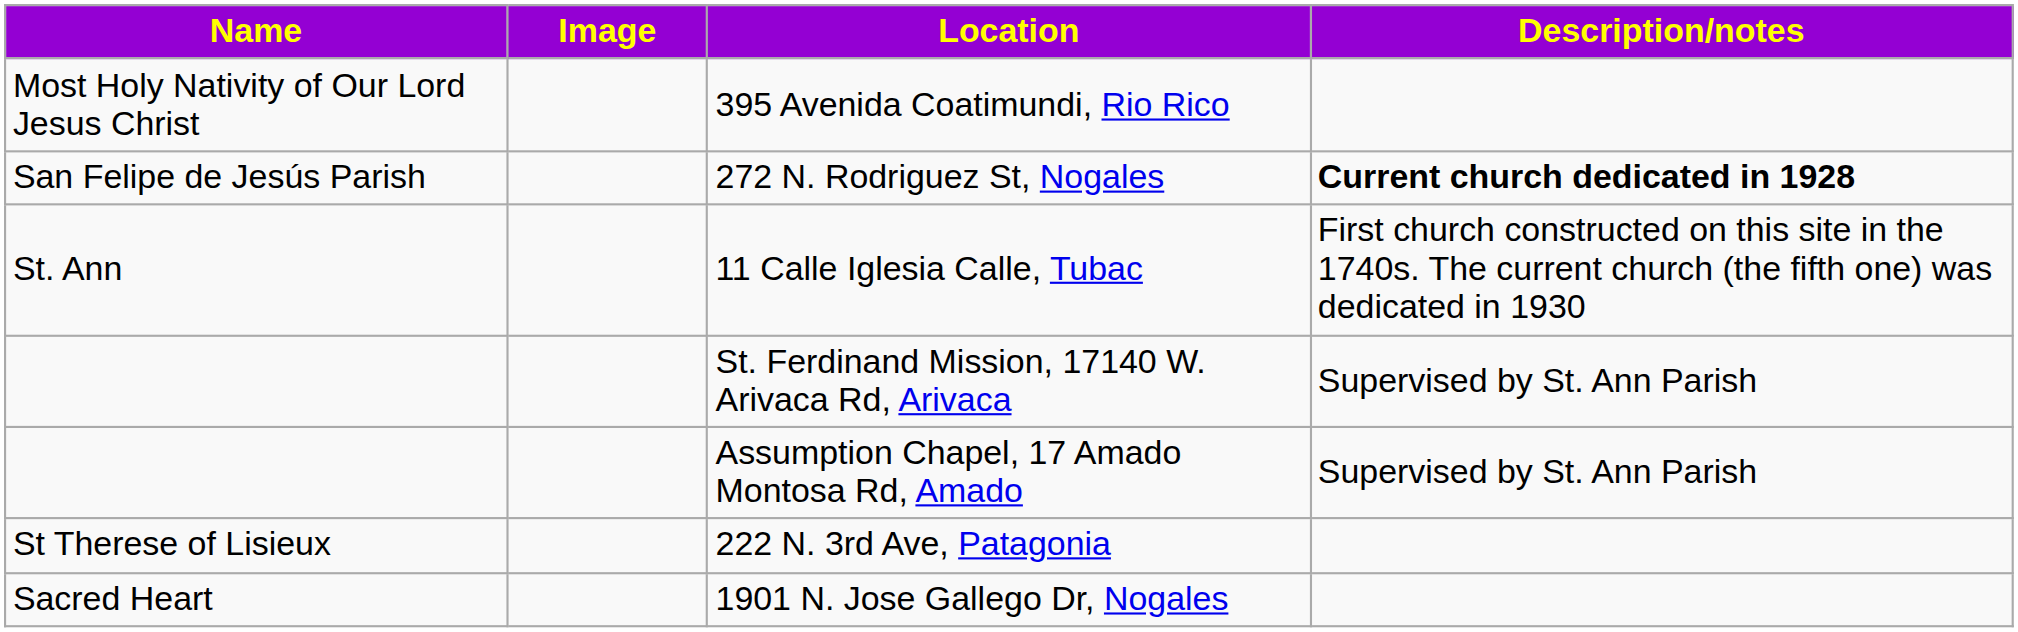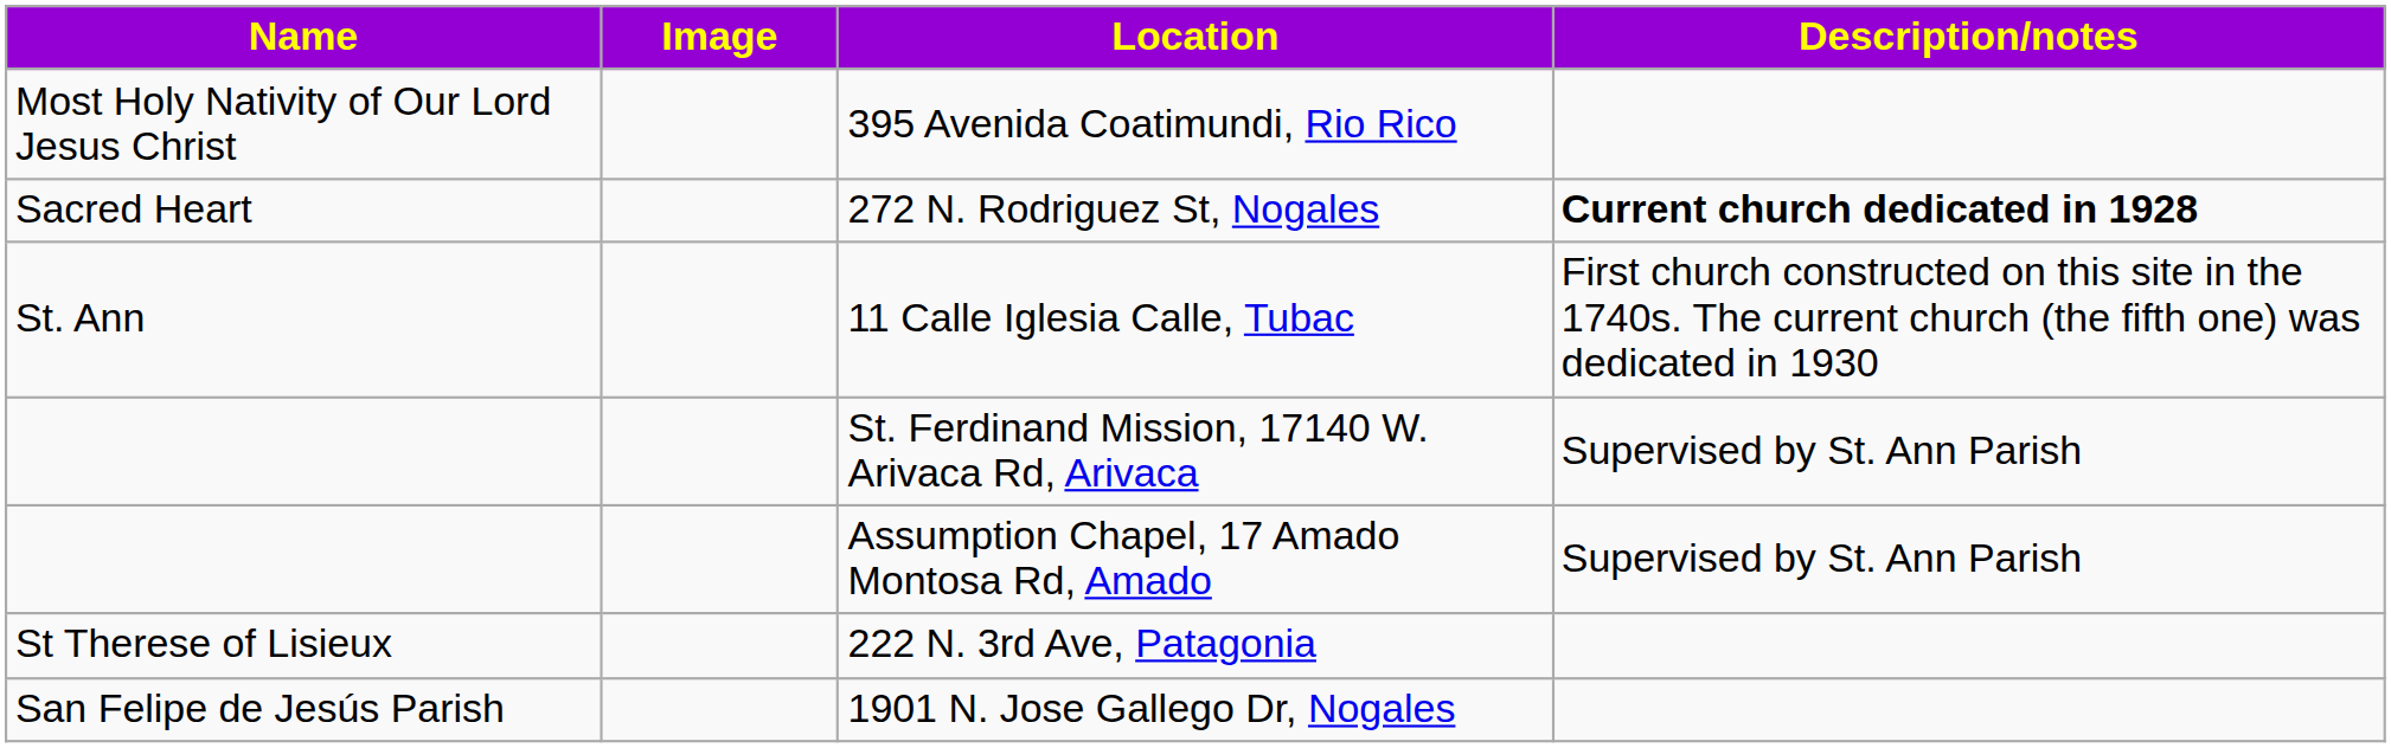272 N. Rodriguez St, Nogales | Name: San Felipe de Jesús Parish -> Sacred Heart
1901 N. Jose Gallego Dr, Nogales | Name: Sacred Heart -> San Felipe de Jesús Parish
